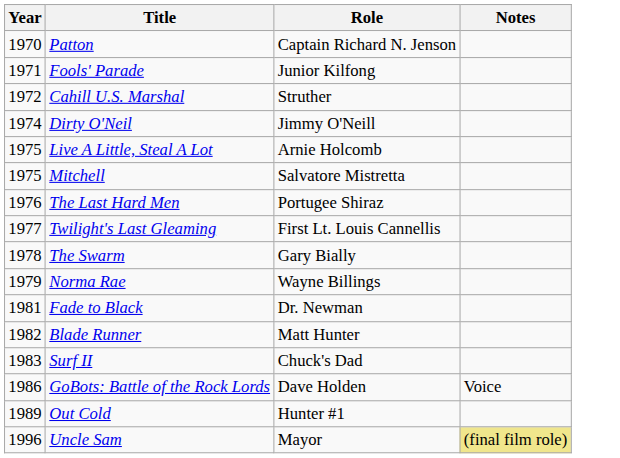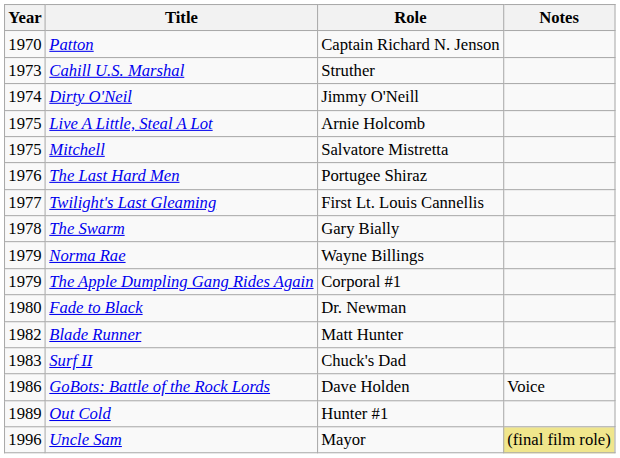- row: 1971 | Fools' Parade | Junior Kilfong
Cahill U.S. Marshal | Year: 1972 -> 1973
+ row: 1979 | The Apple Dumpling Gang Rides Again | Corporal #1
Fade to Black | Year: 1981 -> 1980
